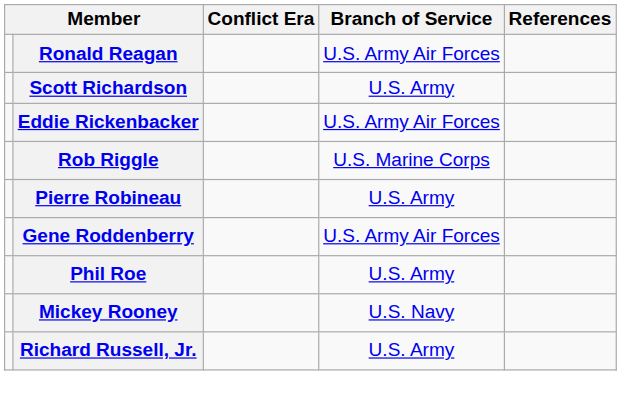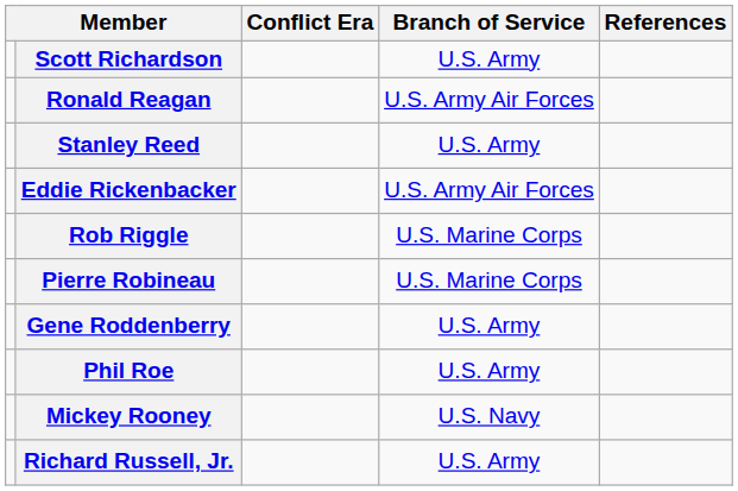rows swapped: Ronald Reagan <-> Scott Richardson
+ row: Stanley Reed | U.S. Army
Pierre Robineau | Branch of Service: U.S. Army -> U.S. Marine Corps
Gene Roddenberry | Branch of Service: U.S. Army Air Forces -> U.S. Army
